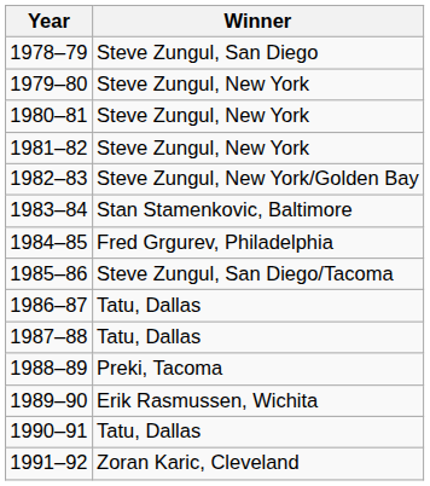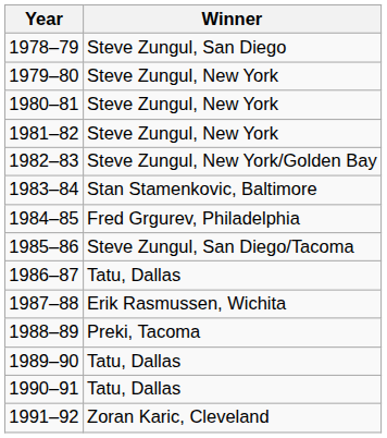1987–88 | Winner: Tatu, Dallas -> Erik Rasmussen, Wichita
1989–90 | Winner: Erik Rasmussen, Wichita -> Tatu, Dallas
